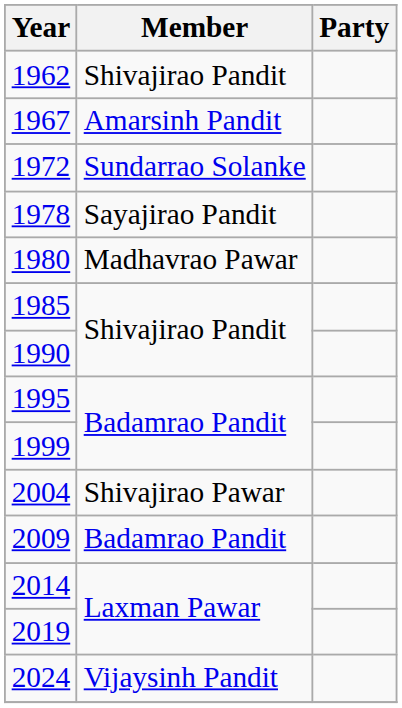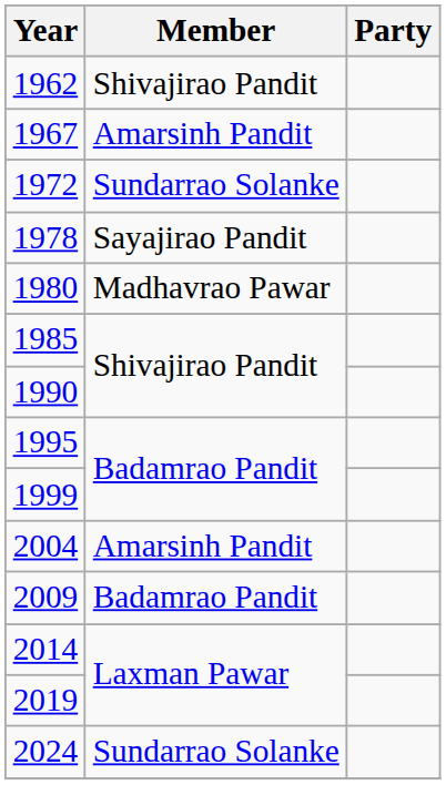2004 | Member: Shivajirao Pawar -> Amarsinh Pandit
2024 | Member: Vijaysinh Pandit -> Sundarrao Solanke
